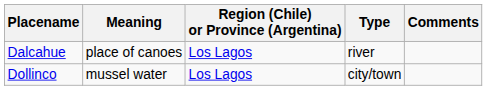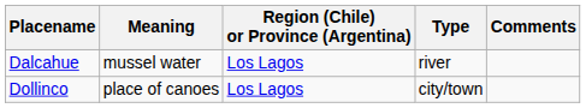Dalcahue | Meaning: place of canoes -> mussel water
Dollinco | Meaning: mussel water -> place of canoes
